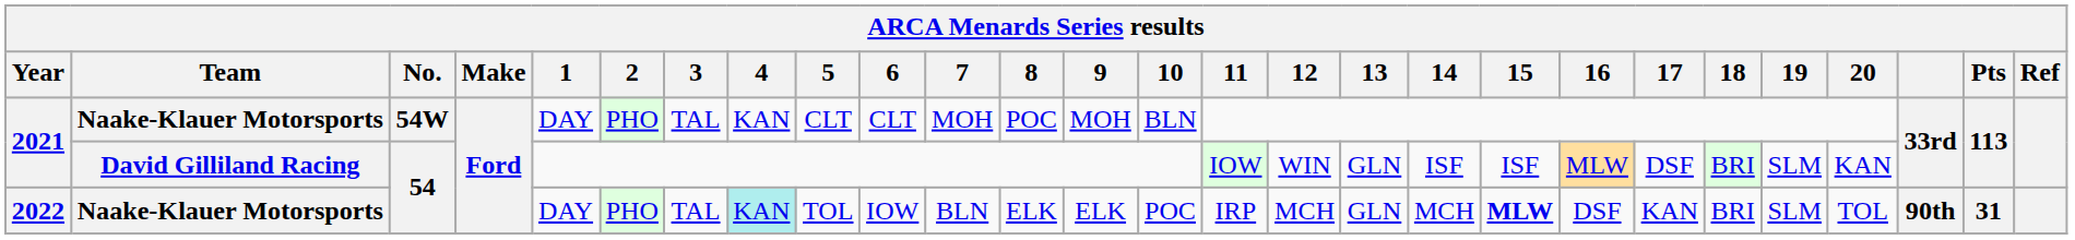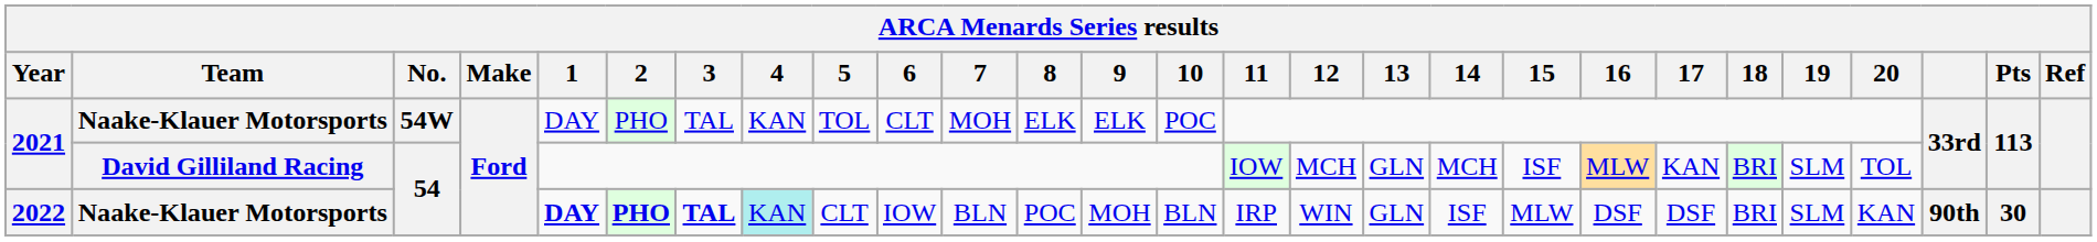2021 / Naake-Klauer Motorsports | 5: CLT -> TOL
2021 / Naake-Klauer Motorsports | 8: POC -> ELK
2021 / Naake-Klauer Motorsports | 9: MOH -> ELK
2021 / Naake-Klauer Motorsports | 10: BLN -> POC
2021 / David Gilliland Racing | 12: WIN -> MCH
2021 / David Gilliland Racing | 14: ISF -> MCH
2021 / David Gilliland Racing | 17: DSF -> KAN
2021 / David Gilliland Racing | 20: KAN -> TOL
2022 | 1: normal -> bold
2022 | 2: normal -> bold
2022 | 3: normal -> bold
2022 | 5: TOL -> CLT
2022 | 8: ELK -> POC
2022 | 9: ELK -> MOH
2022 | 10: POC -> BLN
2022 | 12: MCH -> WIN
2022 | 14: MCH -> ISF
2022 | 15: bold -> normal
2022 | 17: KAN -> DSF
2022 | 20: TOL -> KAN
2022 | Pts: 31 -> 30
